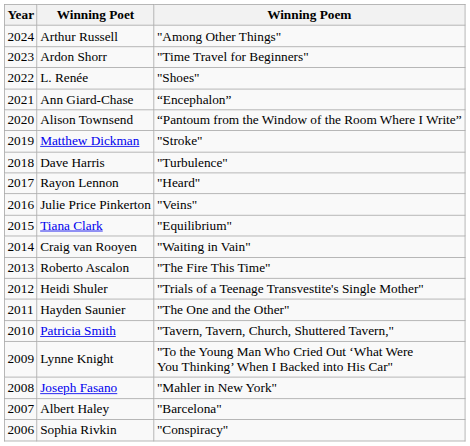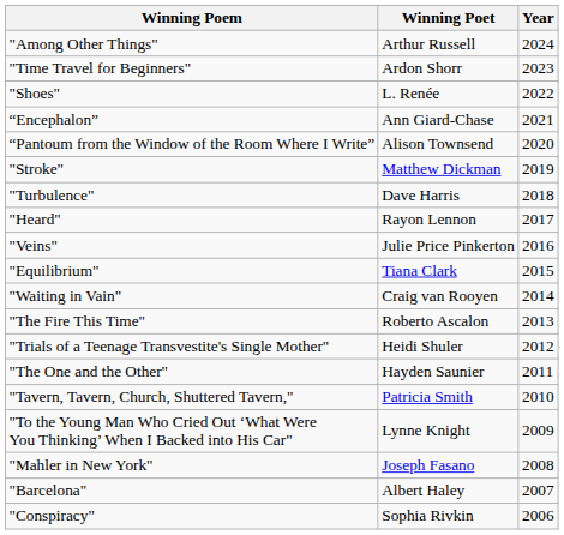columns swapped: Year <-> Winning Poem
